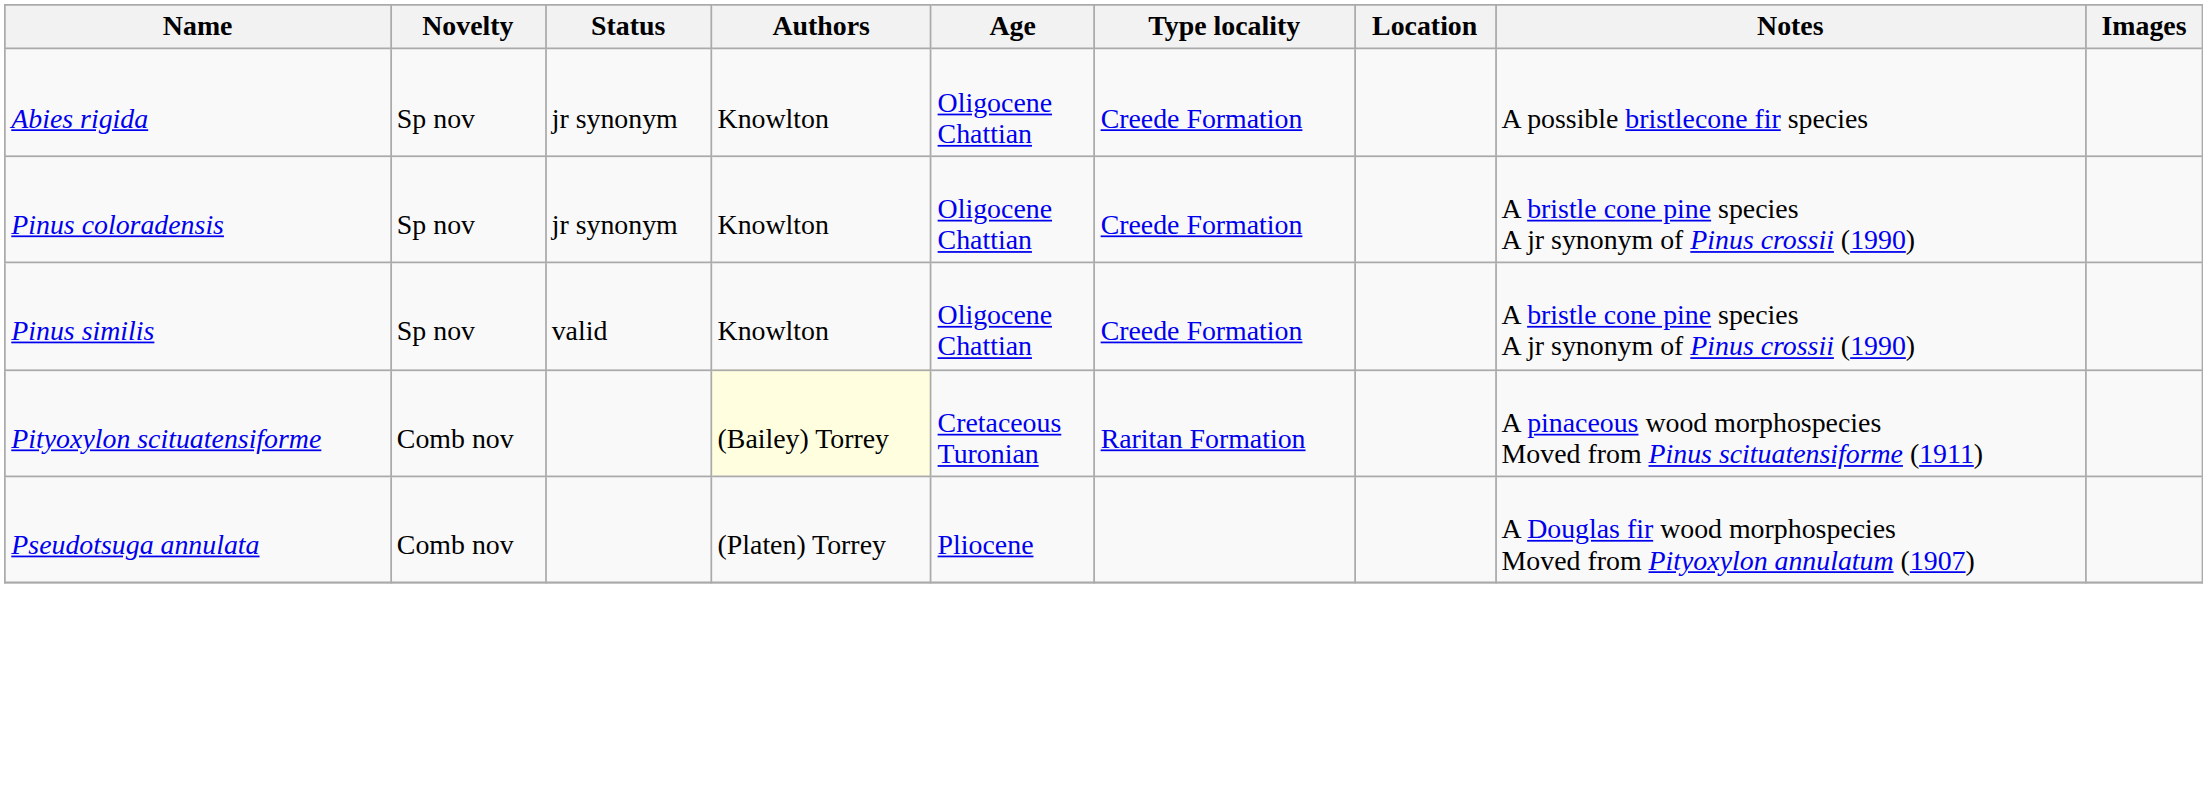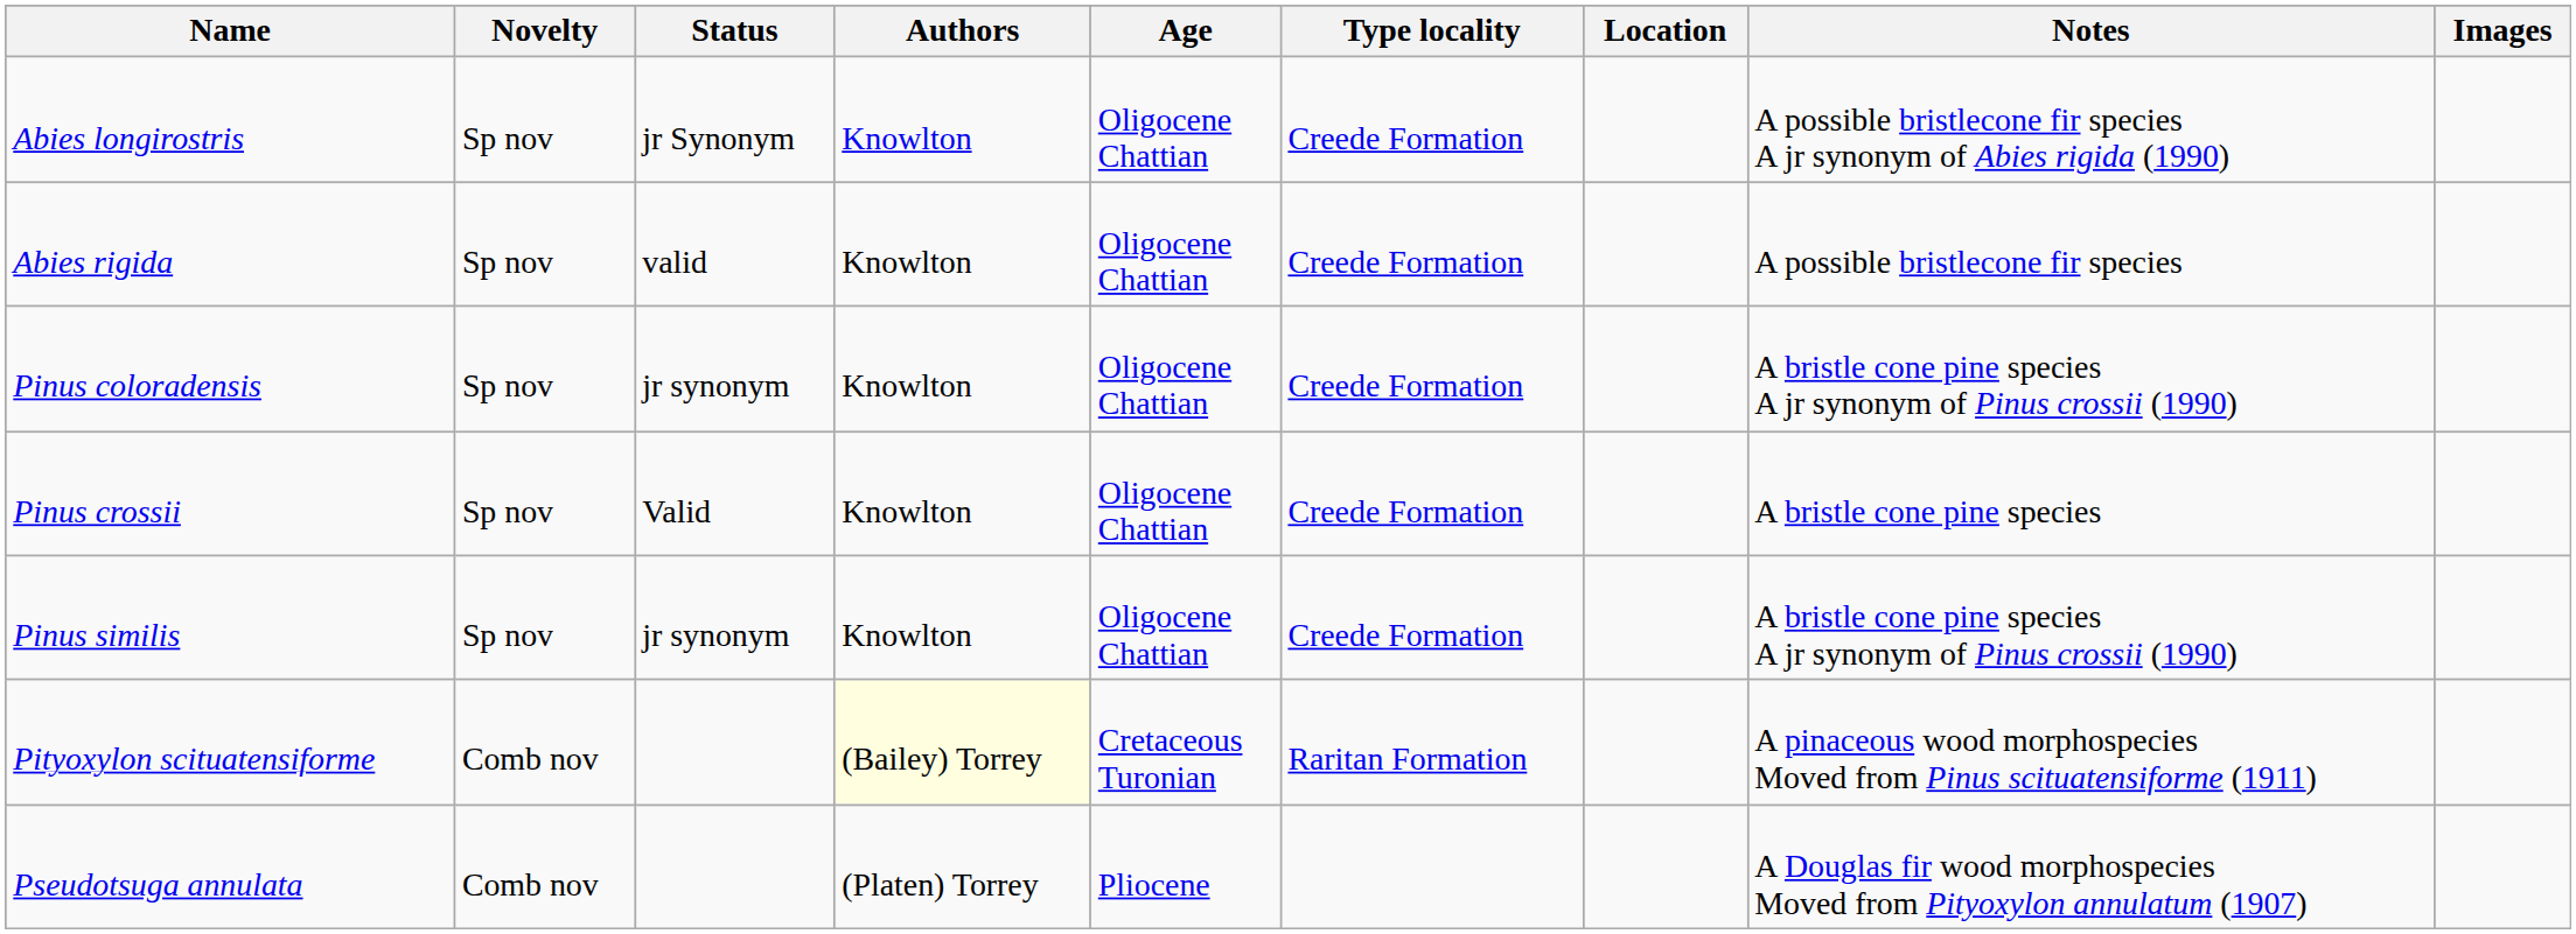+ row: Abies longirostris | Sp nov | jr Synonym | Knowlton | Oligocene Chattian | Creede Formation | A possible bristlecone fir species A jr synonym of Abies rigida (1990)
Abies rigida | Status: jr synonym -> valid
+ row: Pinus crossii | Sp nov | Valid | Knowlton | Oligocene Chattian | Creede Formation | A bristle cone pine species
Pinus similis | Status: valid -> jr synonym
